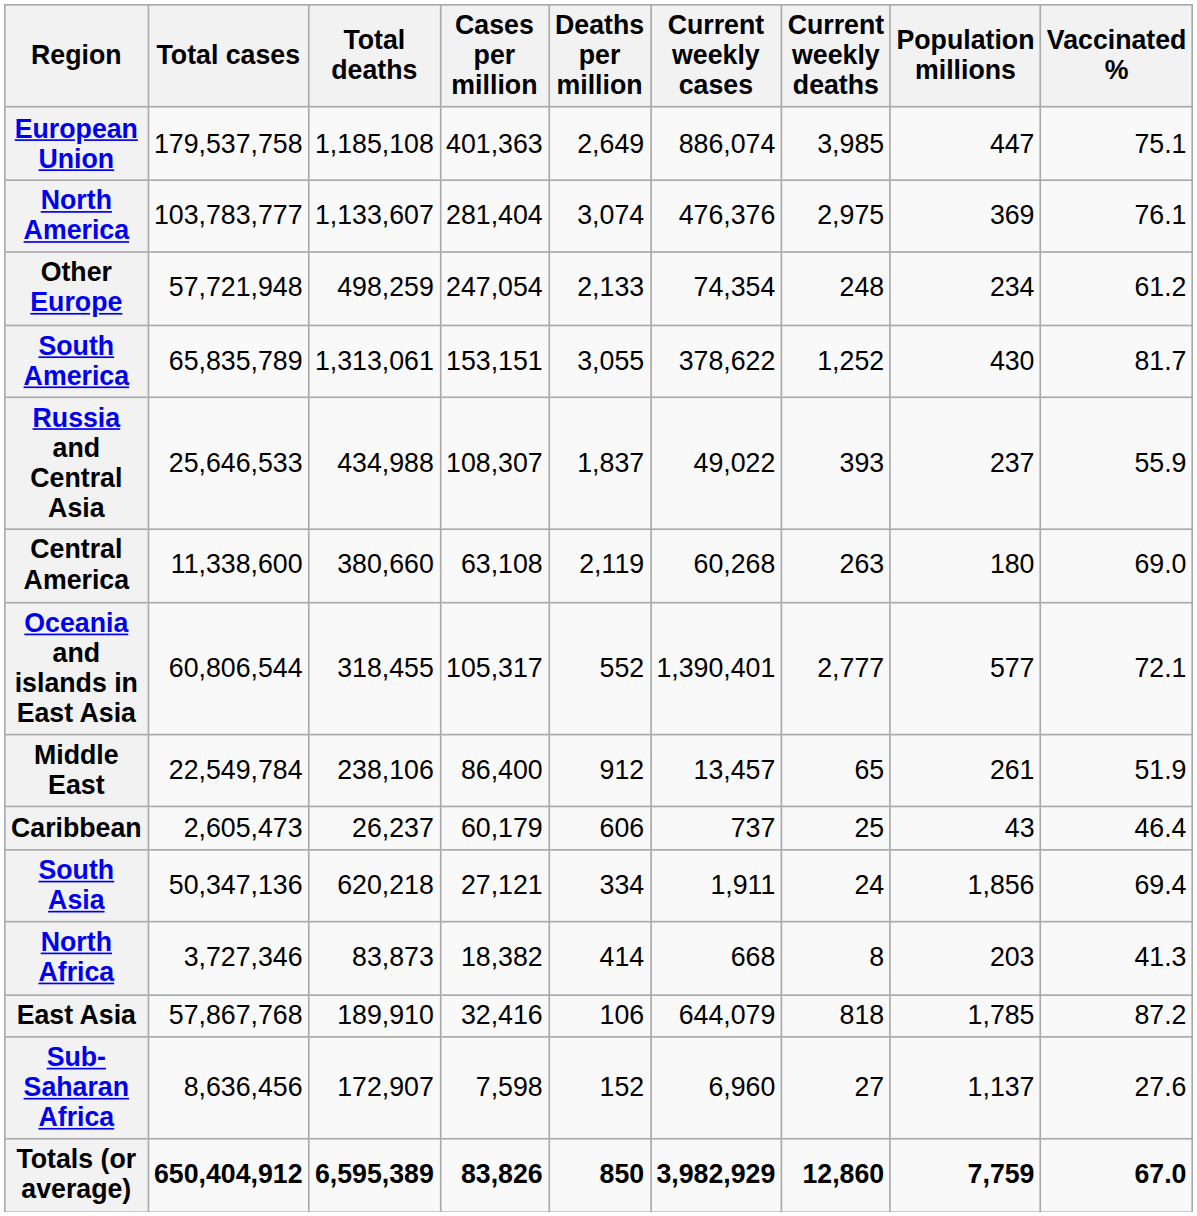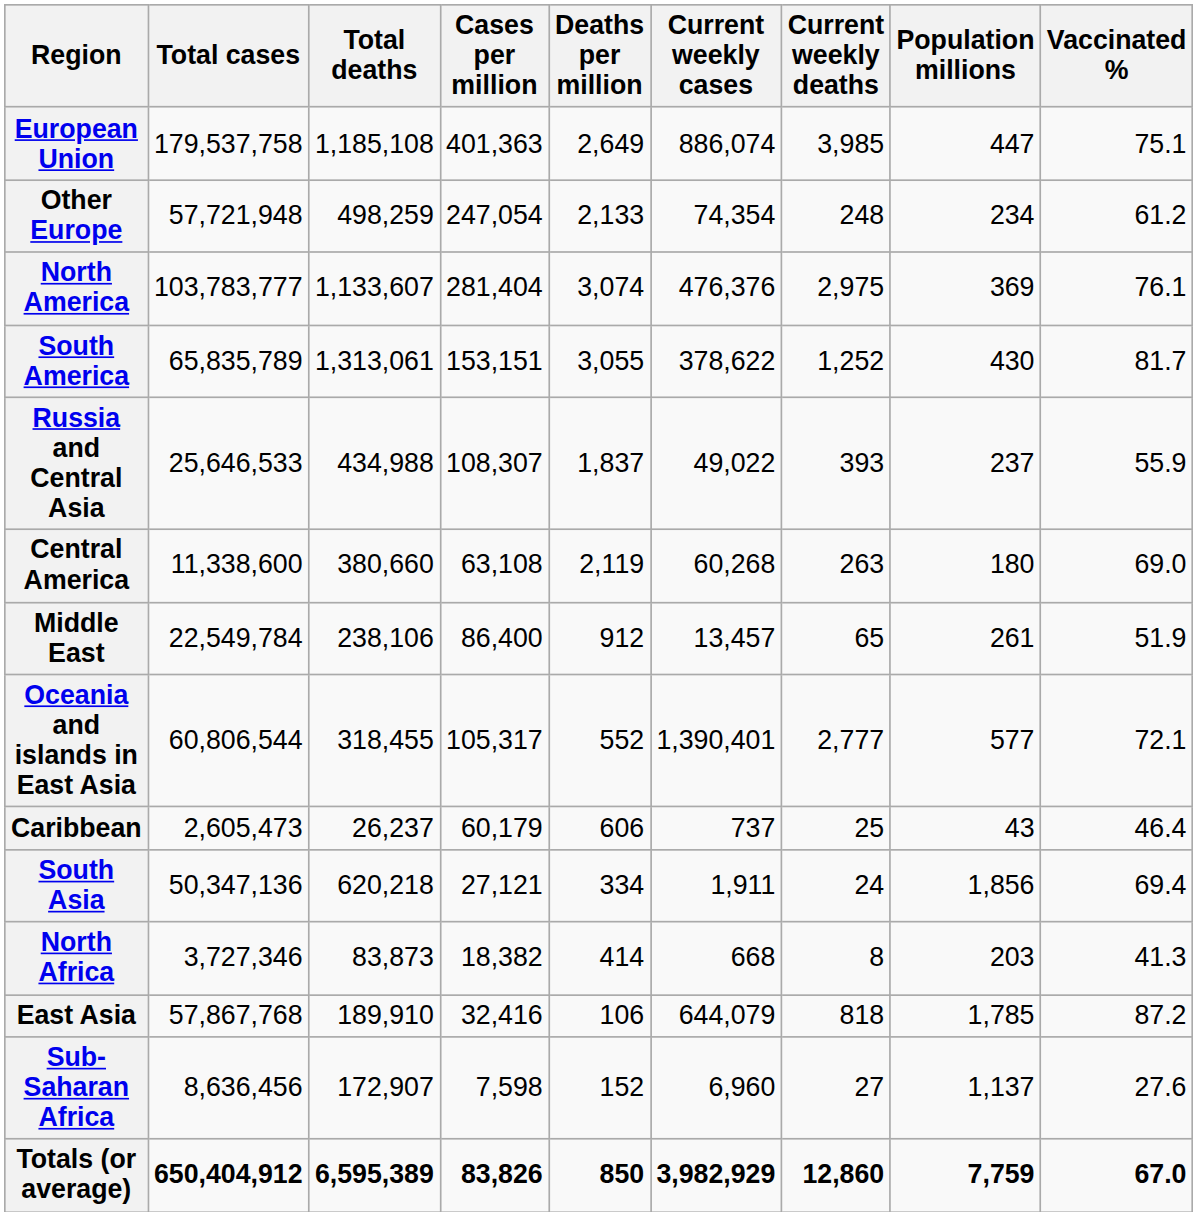rows swapped: North America <-> Other Europe
rows swapped: Middle East <-> Oceania and islands in East Asia
